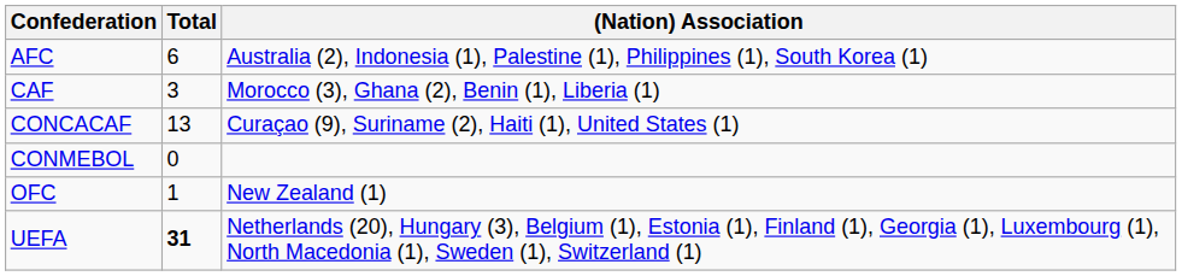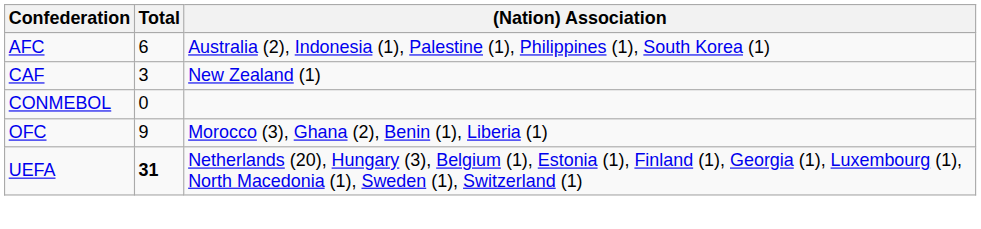CAF | (Nation) Association: Morocco (3), Ghana (2), Benin (1), Liberia (1) -> New Zealand (1)
- row: CONCACAF | 13 | Curaçao (9), Suriname (2), Haiti (1), United States (1)
OFC | Total: 1 -> 9
OFC | (Nation) Association: New Zealand (1) -> Morocco (3), Ghana (2), Benin (1), Liberia (1)
